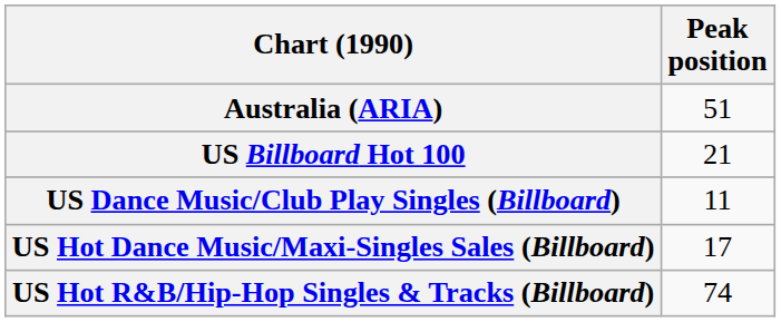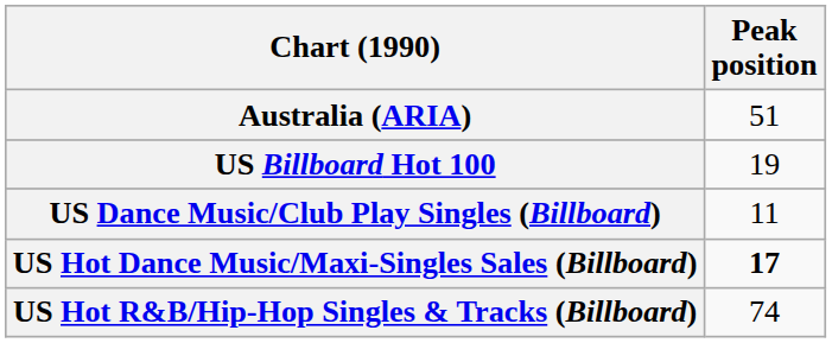US Billboard Hot 100 | Peak position: 21 -> 19
US Hot Dance Music/Maxi-Singles Sales (Billboard) | Peak position: normal -> bold
